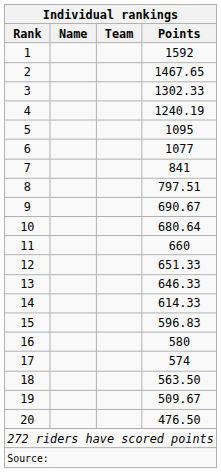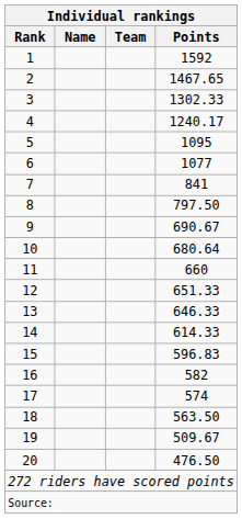4 | Points: 1240.19 -> 1240.17
8 | Points: 797.51 -> 797.50
16 | Points: 580 -> 582
